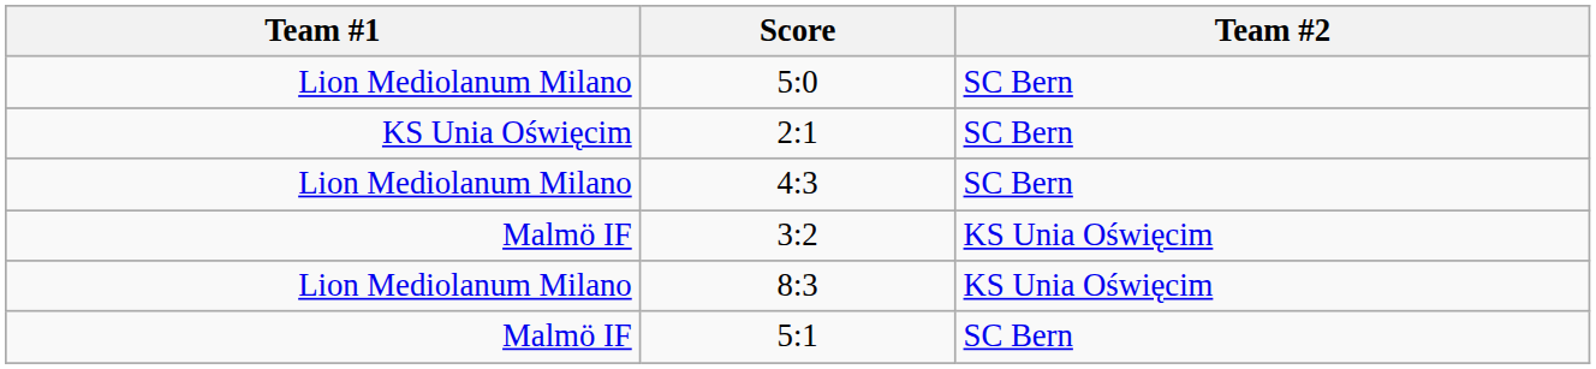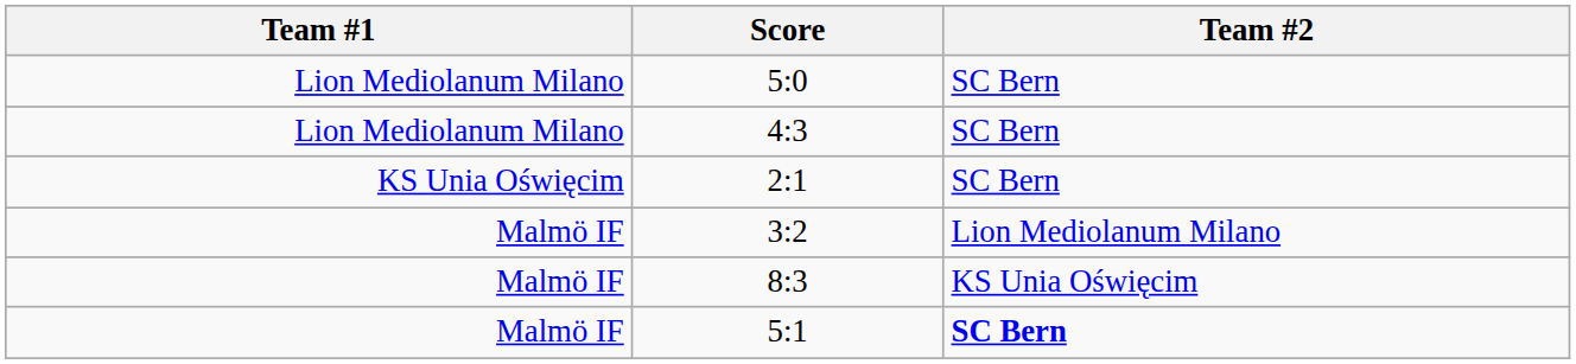rows swapped: 4:3 <-> 2:1
3:2 | Team #2: KS Unia Oświęcim -> Lion Mediolanum Milano
8:3 | Team #1: Lion Mediolanum Milano -> Malmö IF
5:1 | Team #2: normal -> bold
